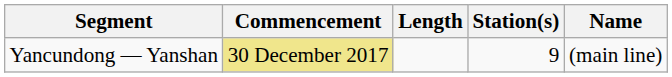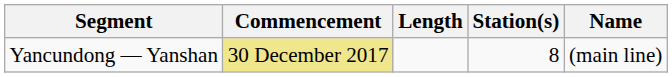Yancundong — Yanshan | Station(s): 9 -> 8
